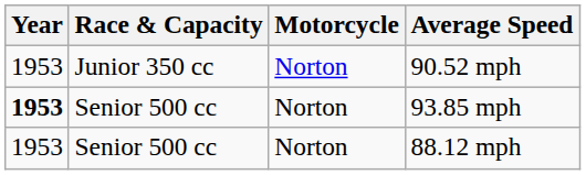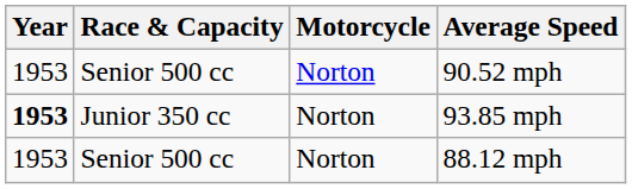90.52 mph | Race & Capacity: Junior 350 cc -> Senior 500 cc
93.85 mph | Race & Capacity: Senior 500 cc -> Junior 350 cc
